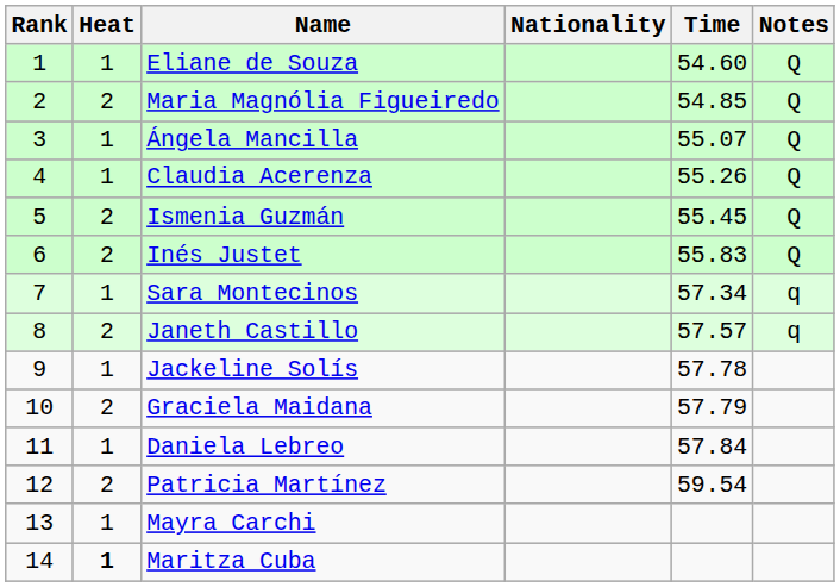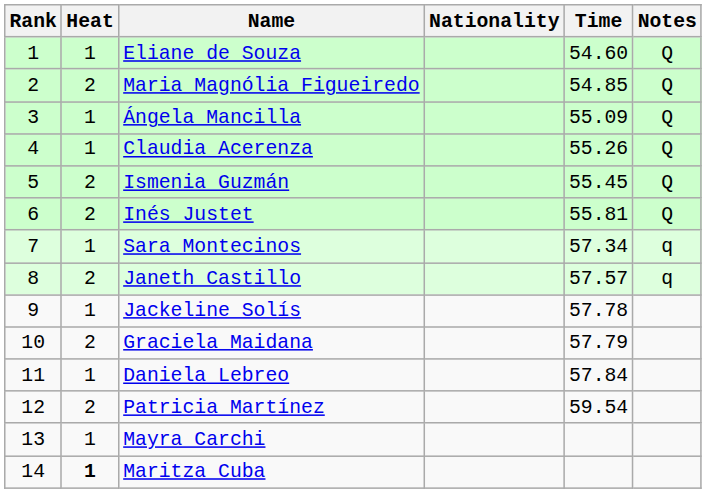Ángela Mancilla | Time: 55.07 -> 55.09
Inés Justet | Time: 55.83 -> 55.81
